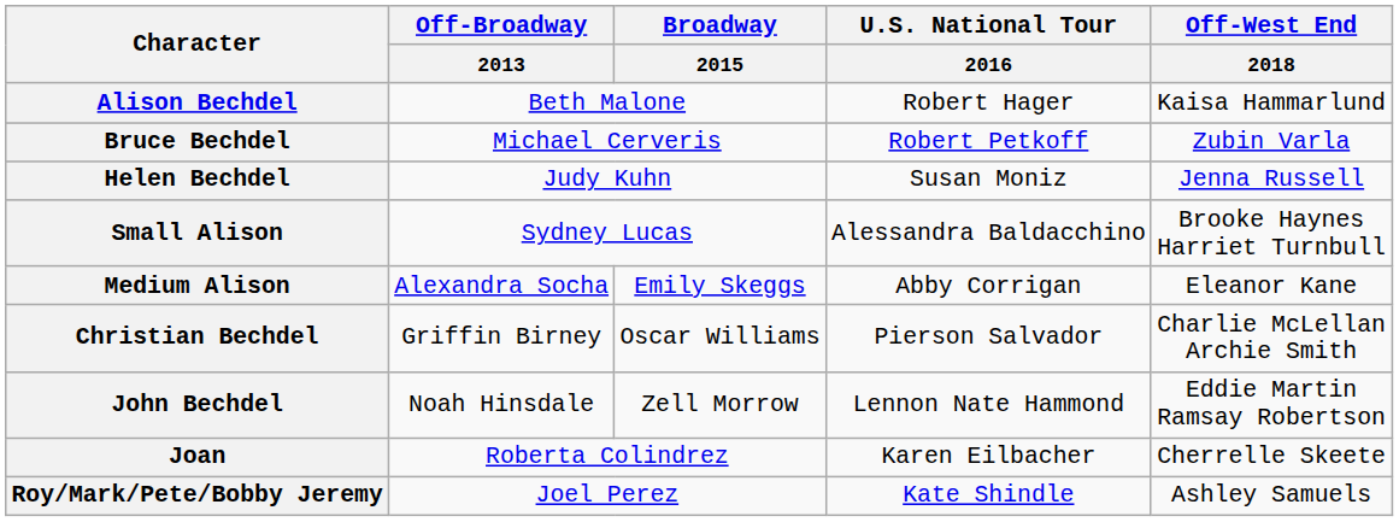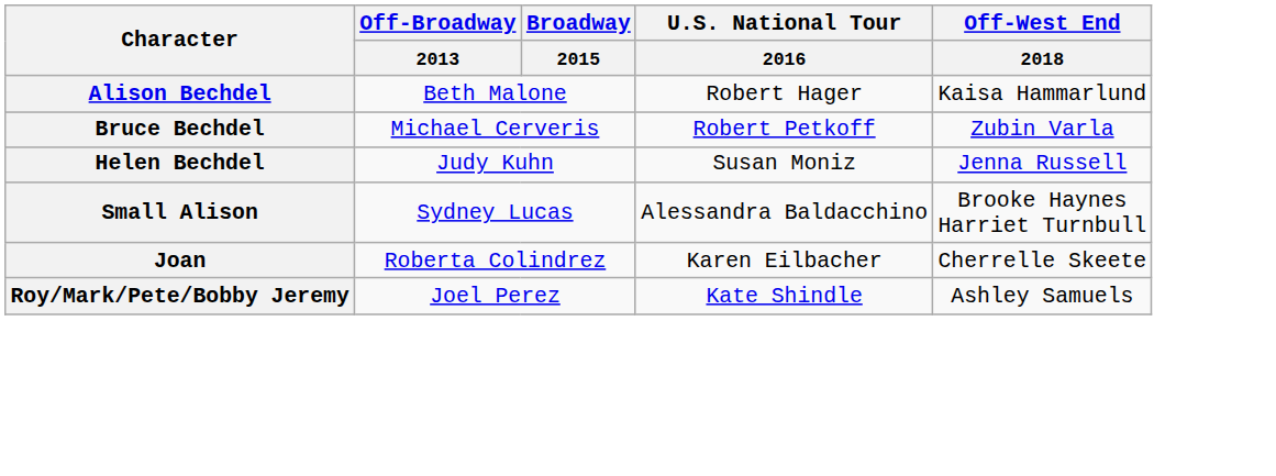- row: Medium Alison | Alexandra Socha | Emily Skeggs | Abby Corrigan | Eleanor Kane
- row: Christian Bechdel | Griffin Birney | Oscar Williams | Pierson Salvador | Charlie McLellan Archie Smith
- row: John Bechdel | Noah Hinsdale | Zell Morrow | Lennon Nate Hammond | Eddie Martin Ramsay Robertson
